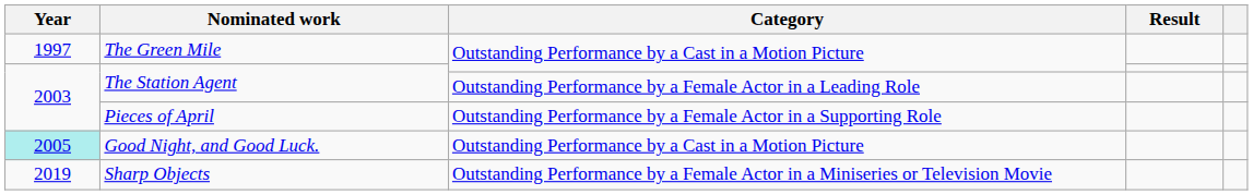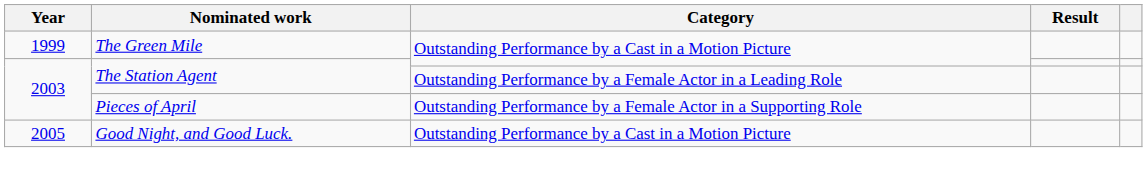The Green Mile | Year: 1997 -> 1999
Good Night, and Good Luck. | Year: paleturquoise background -> no background
- row: 2019 | Sharp Objects | Outstanding Performance by a Female Actor in a Miniseries or Television Movie
